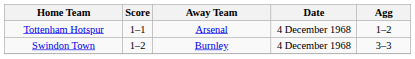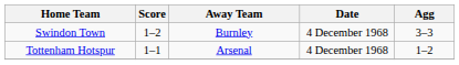rows swapped: Swindon Town <-> Tottenham Hotspur
